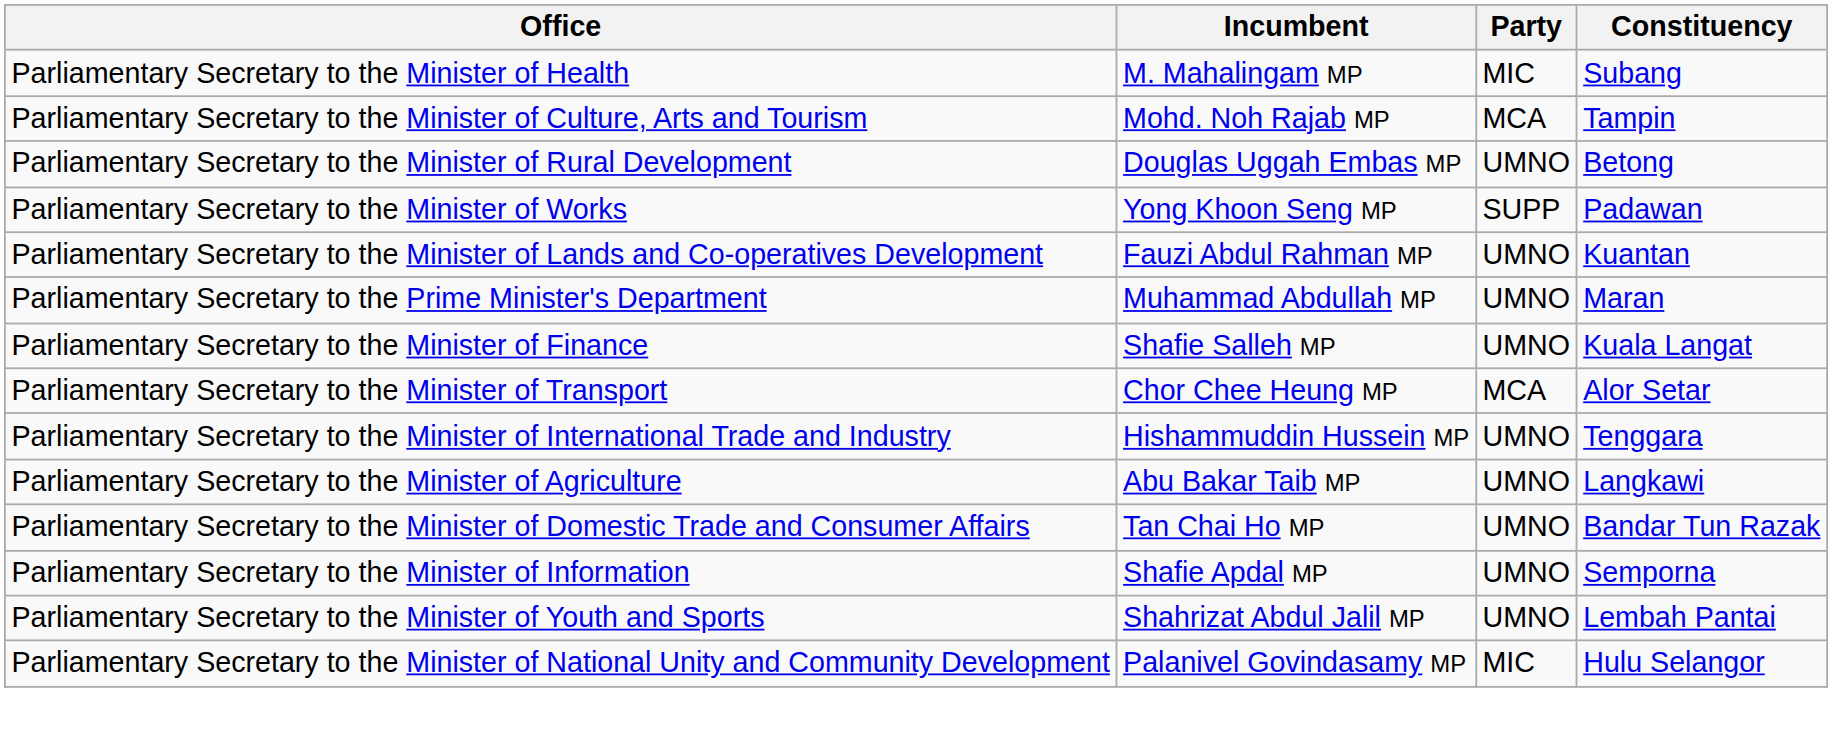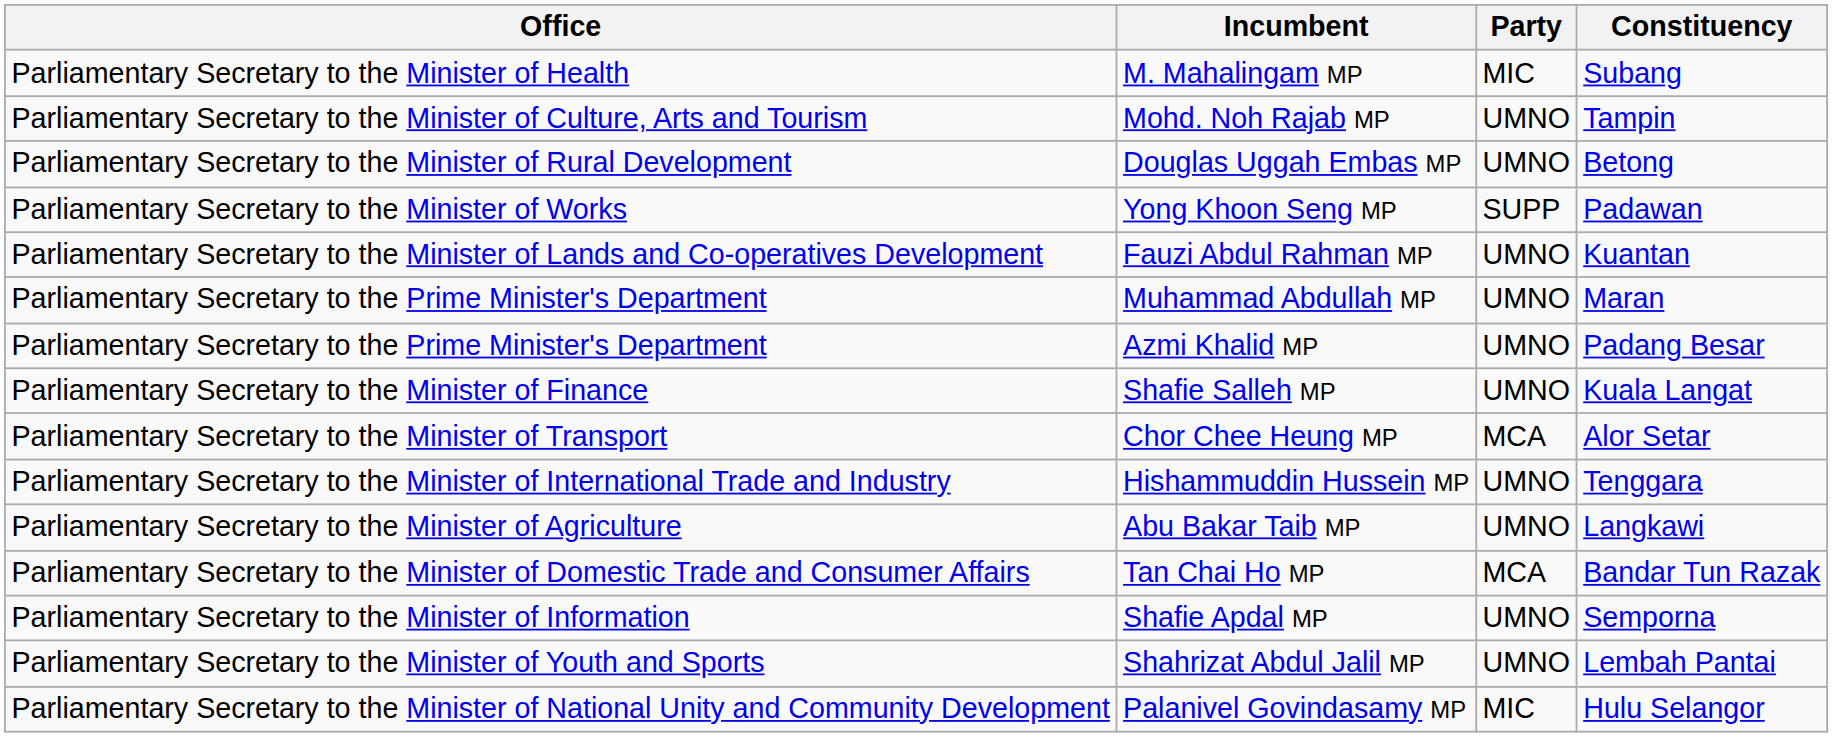Mohd. Noh Rajab MP | Party: MCA -> UMNO
+ row: Parliamentary Secretary to the Prime Minister's Department | Azmi Khalid MP | UMNO | Padang Besar
Tan Chai Ho MP | Party: UMNO -> MCA
